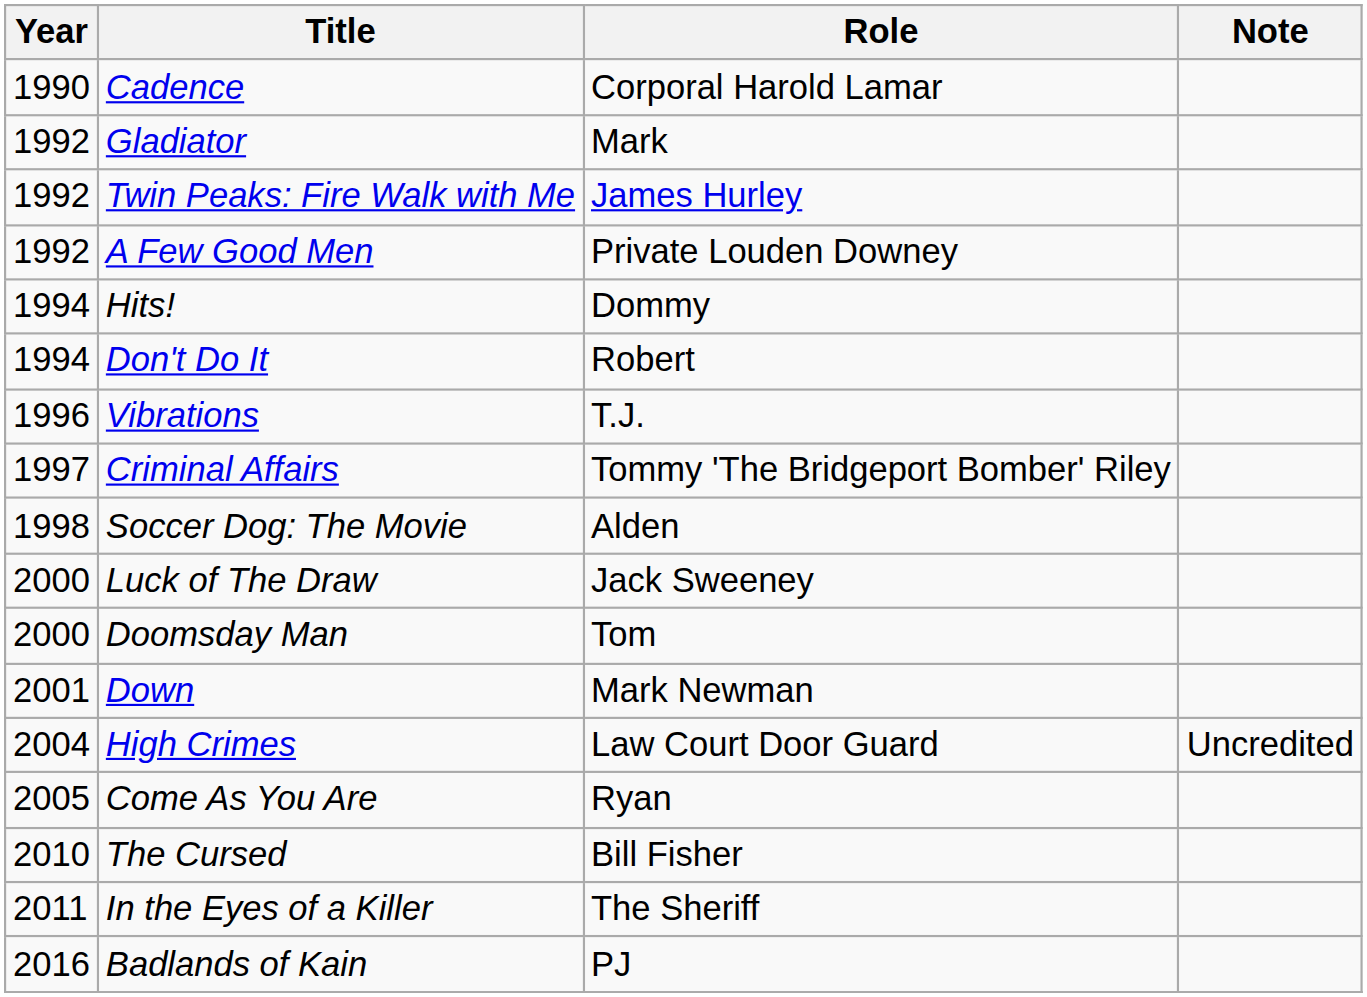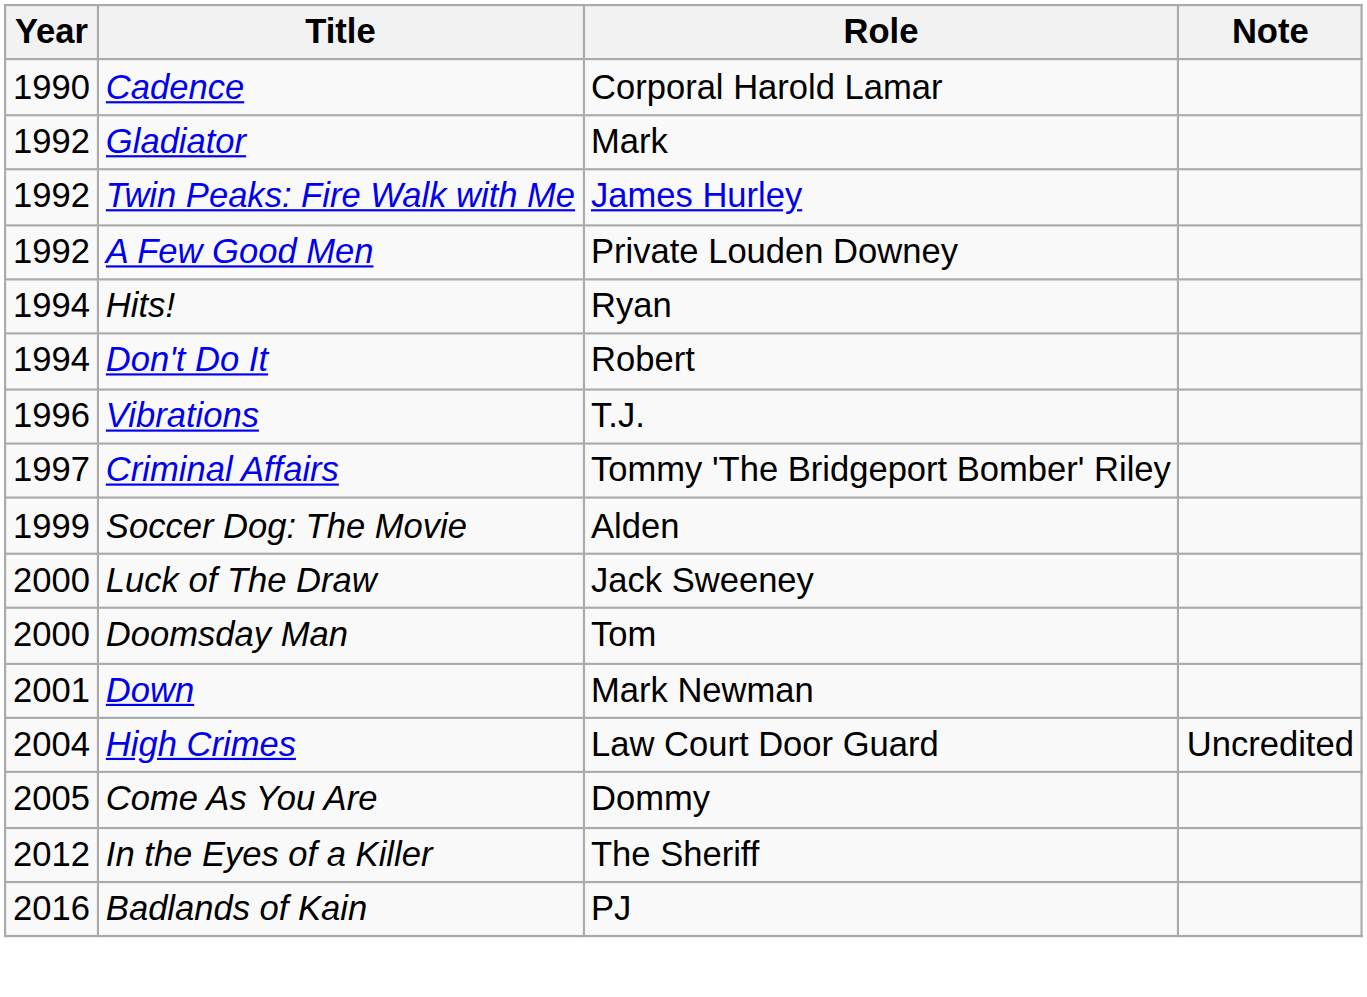Hits! | Role: Dommy -> Ryan
Soccer Dog: The Movie | Year: 1998 -> 1999
Come As You Are | Role: Ryan -> Dommy
- row: 2010 | The Cursed | Bill Fisher
In the Eyes of a Killer | Year: 2011 -> 2012
